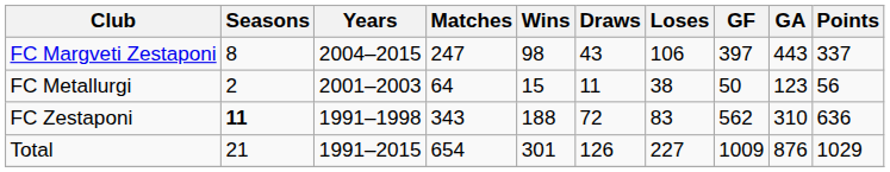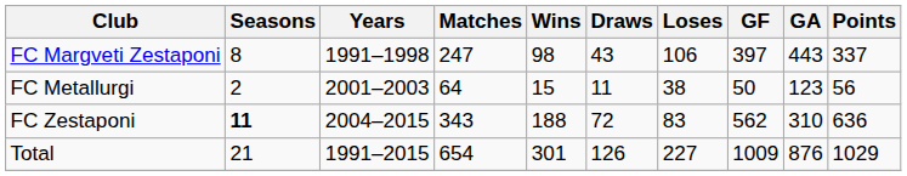FC Margveti Zestaponi | Years: 2004–2015 -> 1991–1998
FC Zestaponi | Years: 1991–1998 -> 2004–2015
